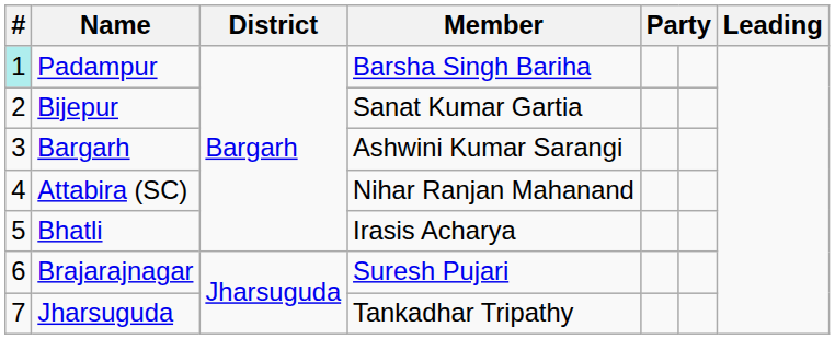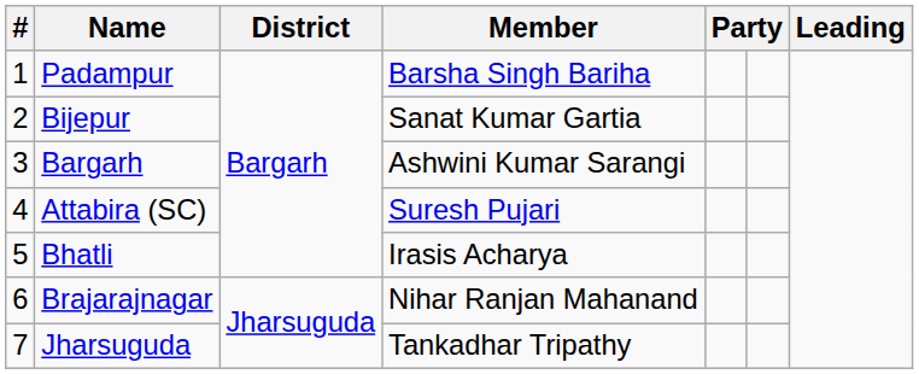Padampur | #: paleturquoise background -> no background
Attabira (SC) | Member: Nihar Ranjan Mahanand -> Suresh Pujari
Brajarajnagar | Member: Suresh Pujari -> Nihar Ranjan Mahanand
